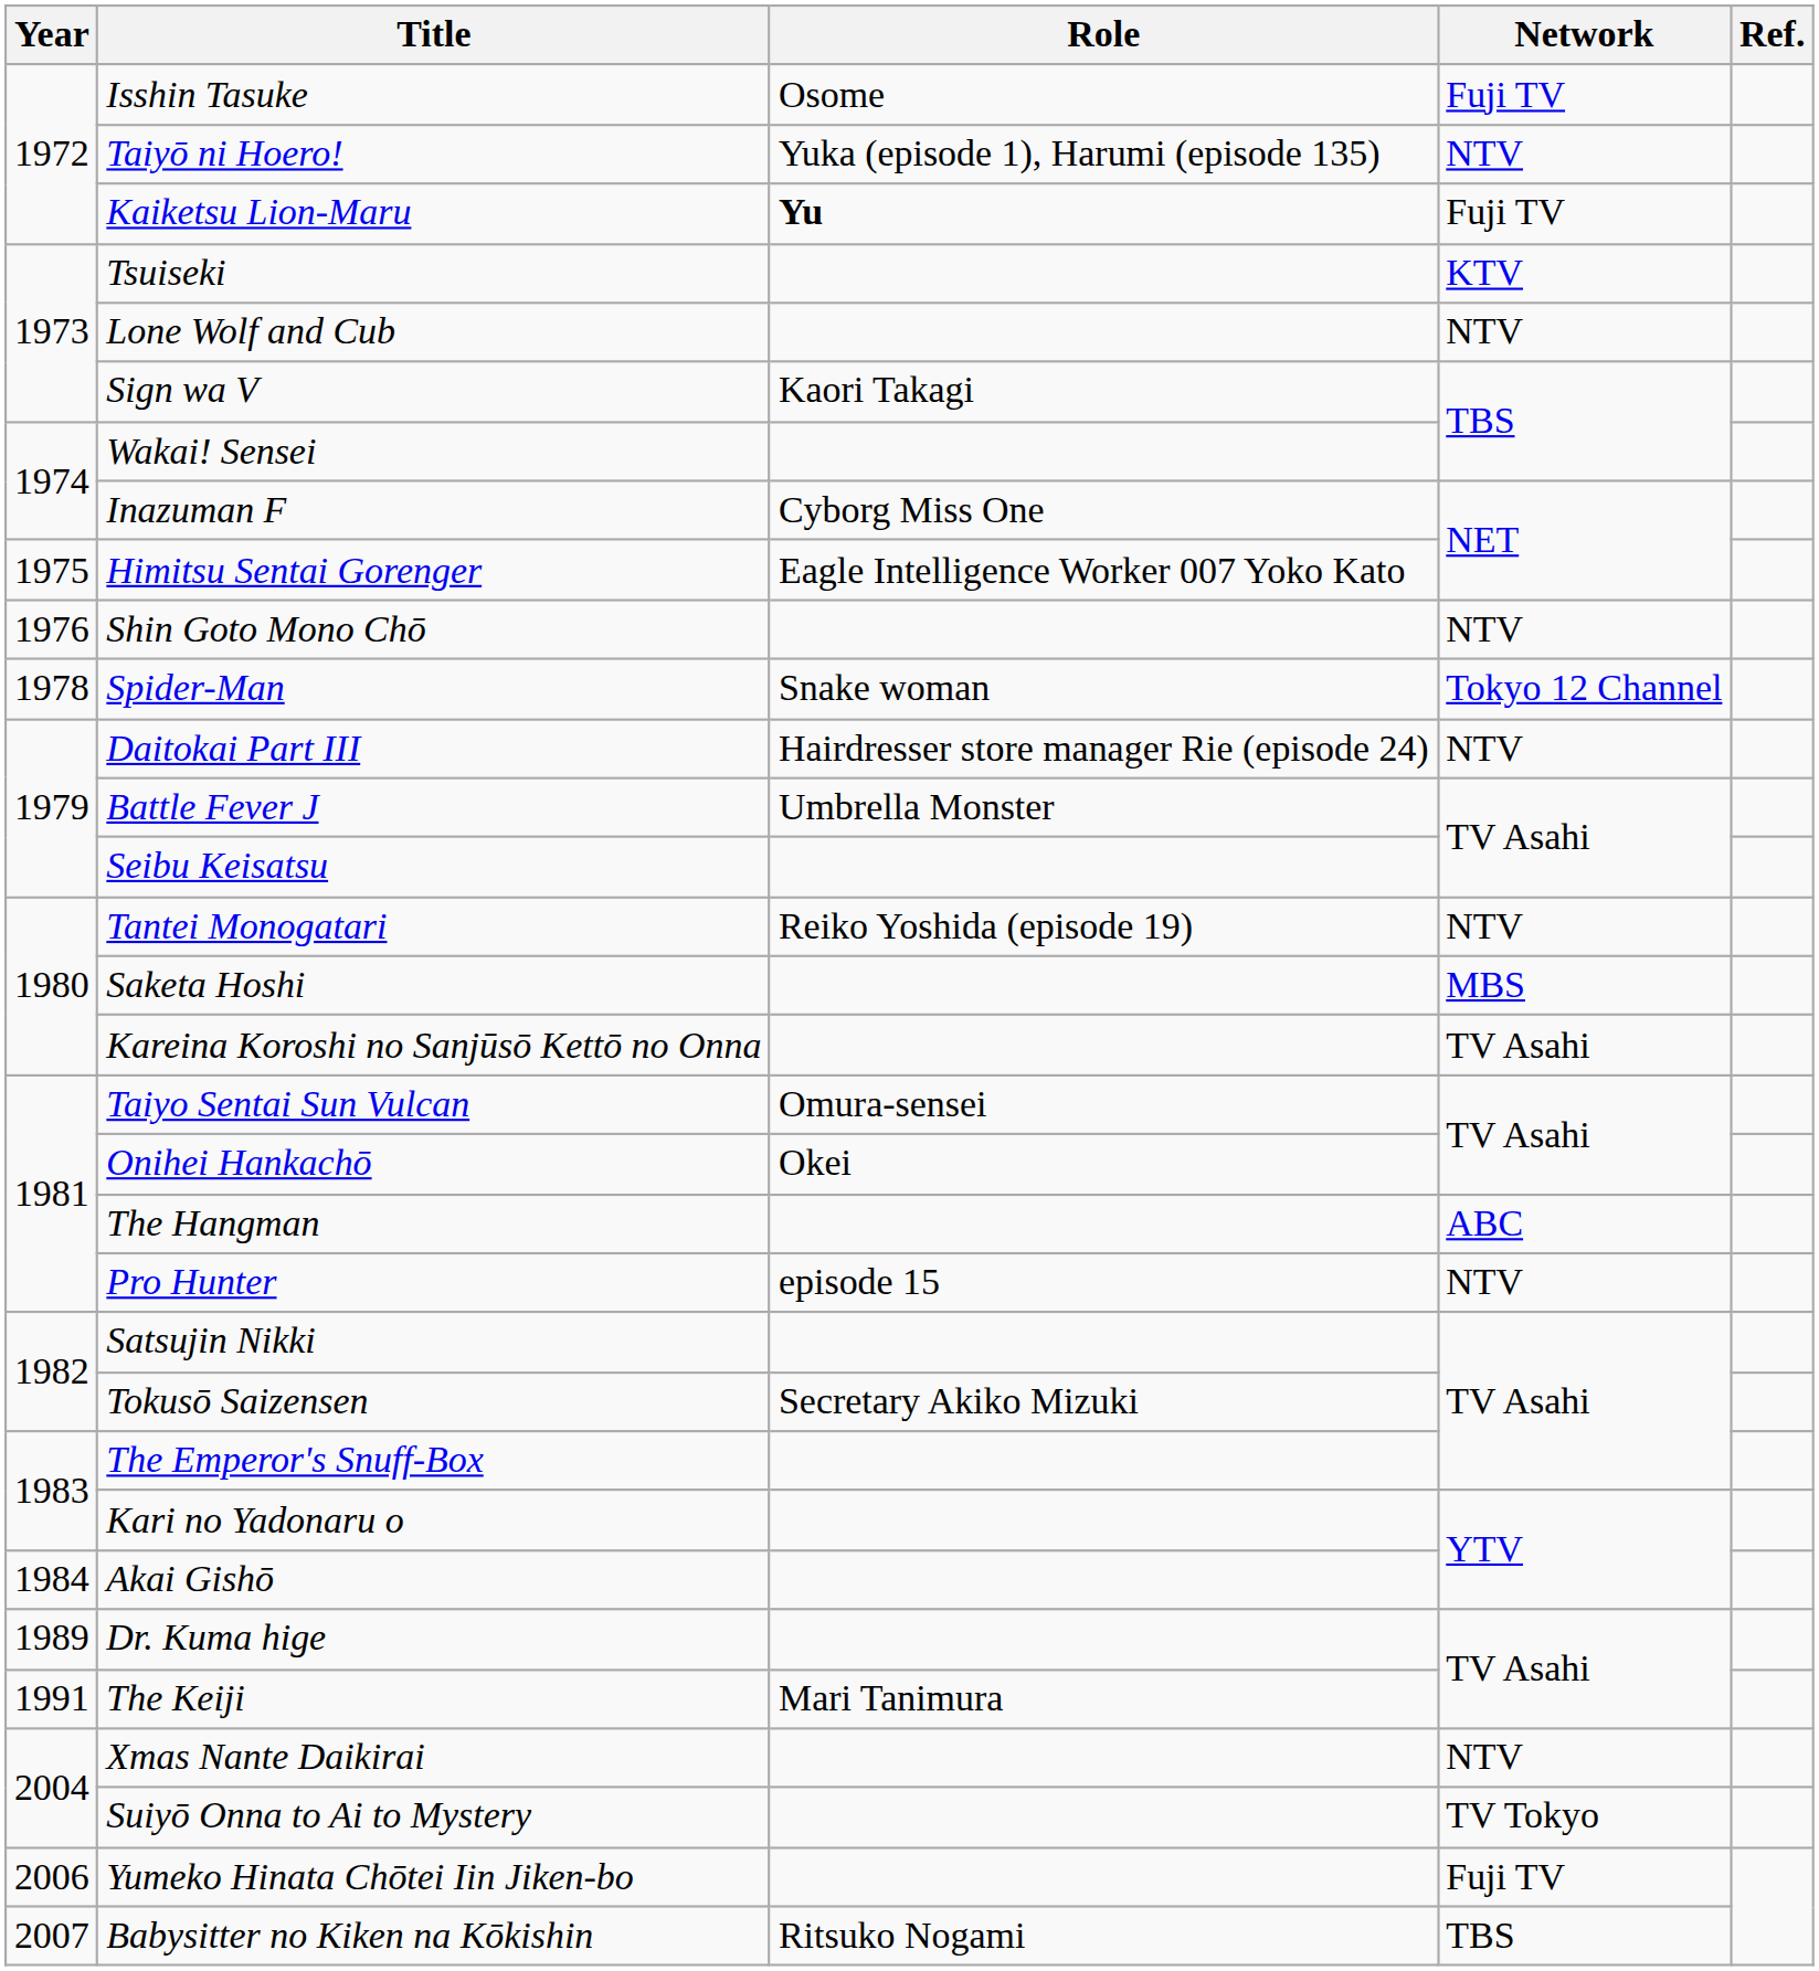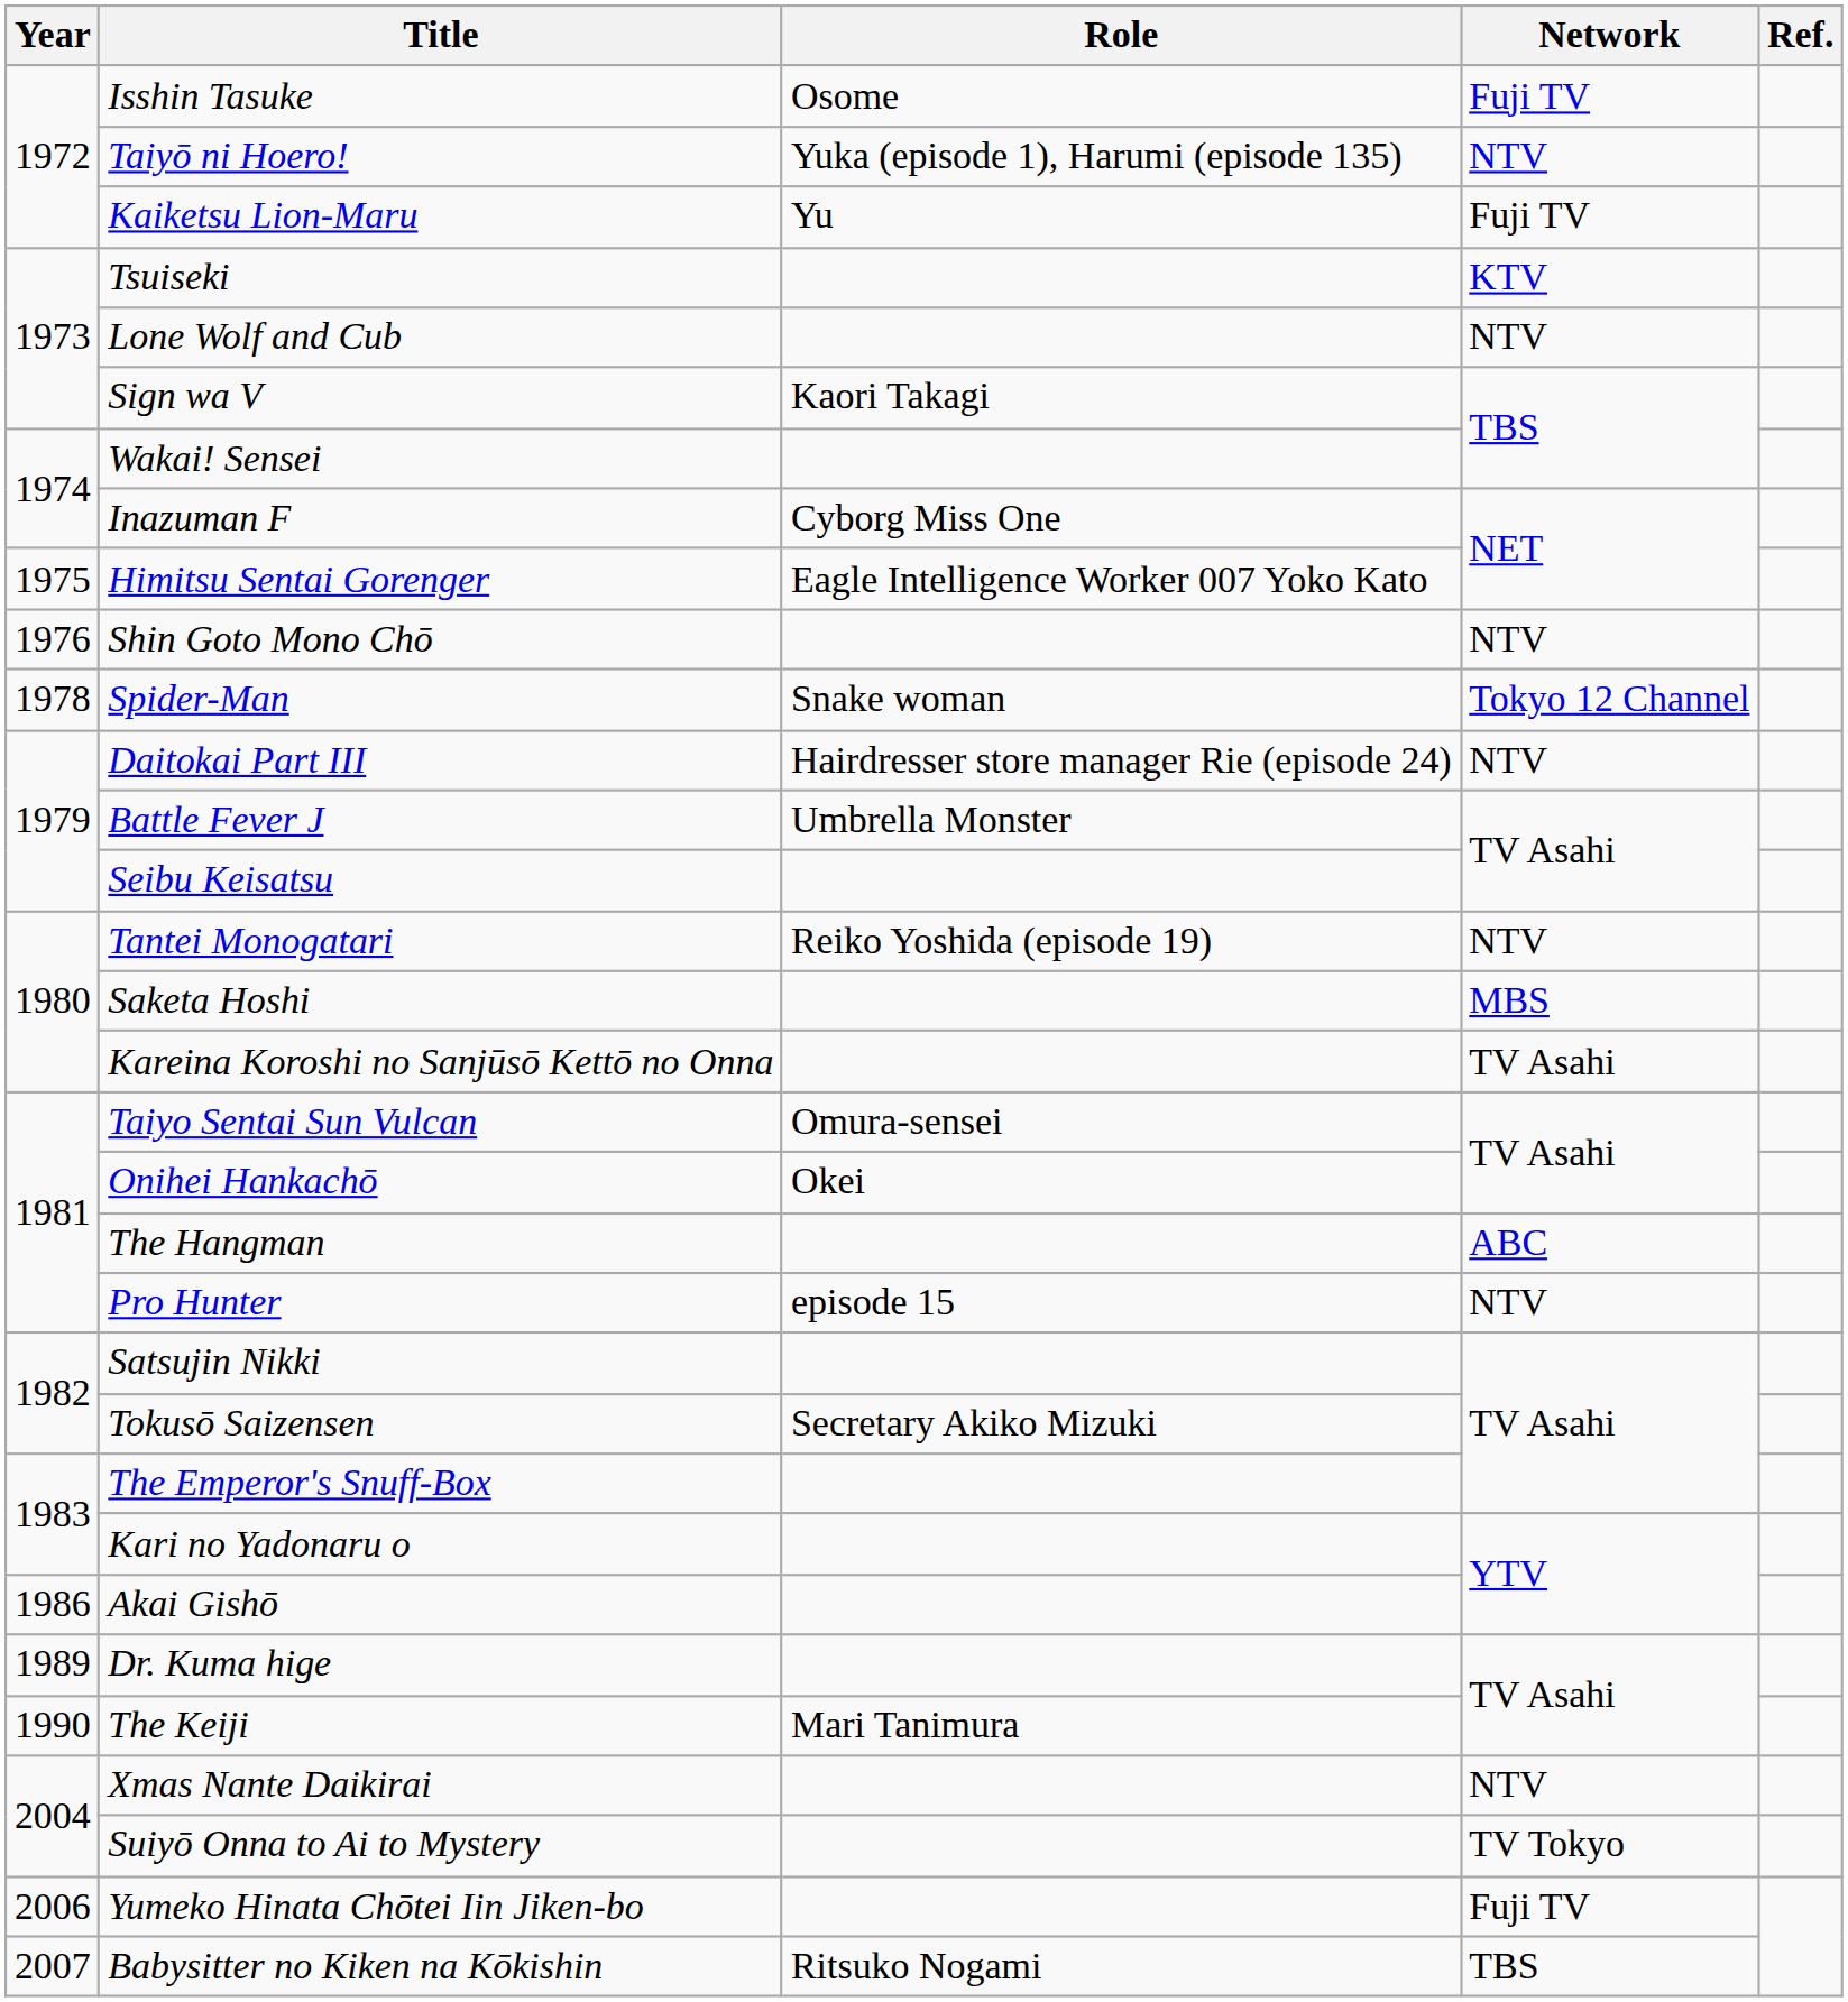Kaiketsu Lion-Maru | Role: bold -> normal
Akai Gishō | Year: 1984 -> 1986
The Keiji | Year: 1991 -> 1990
